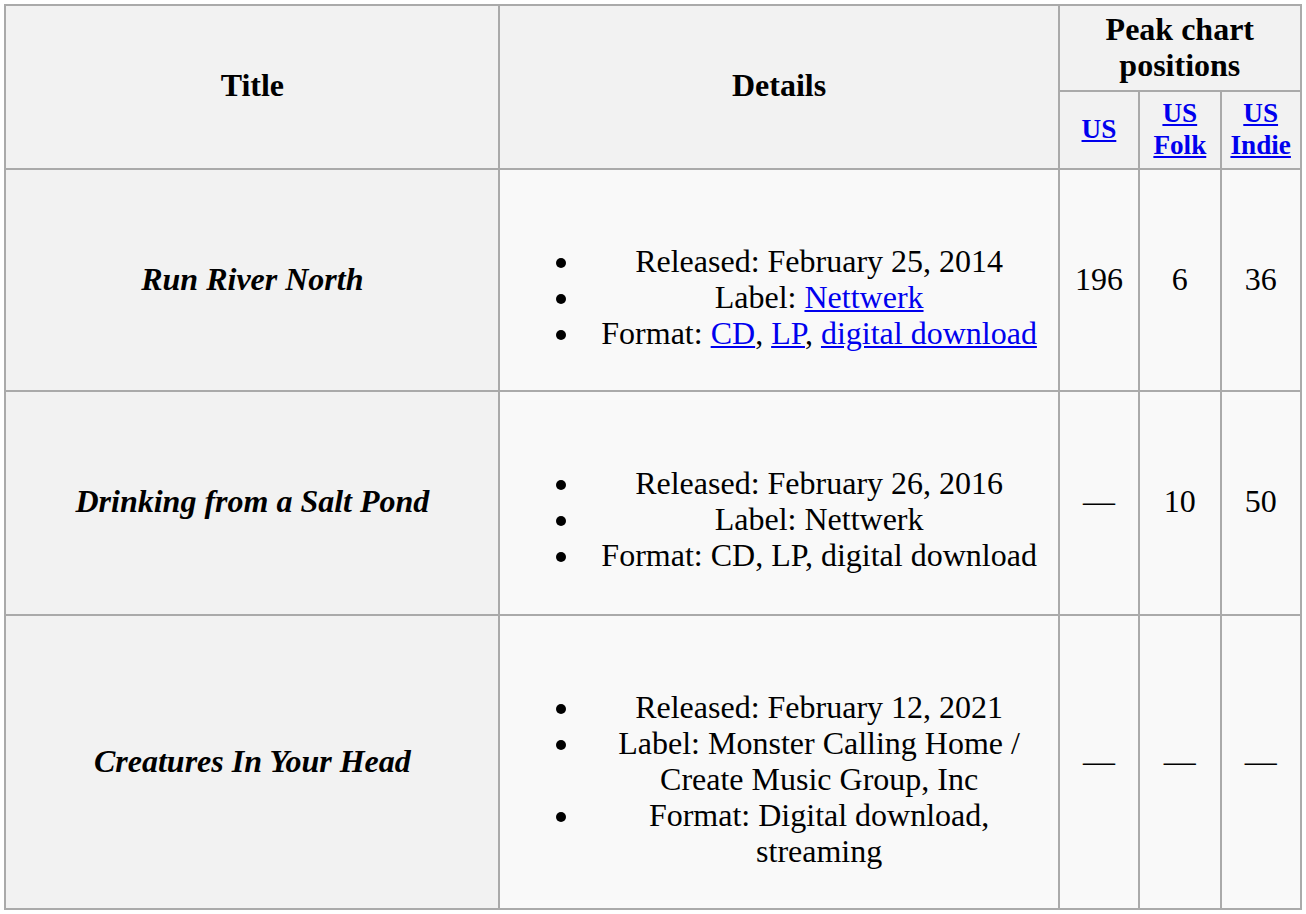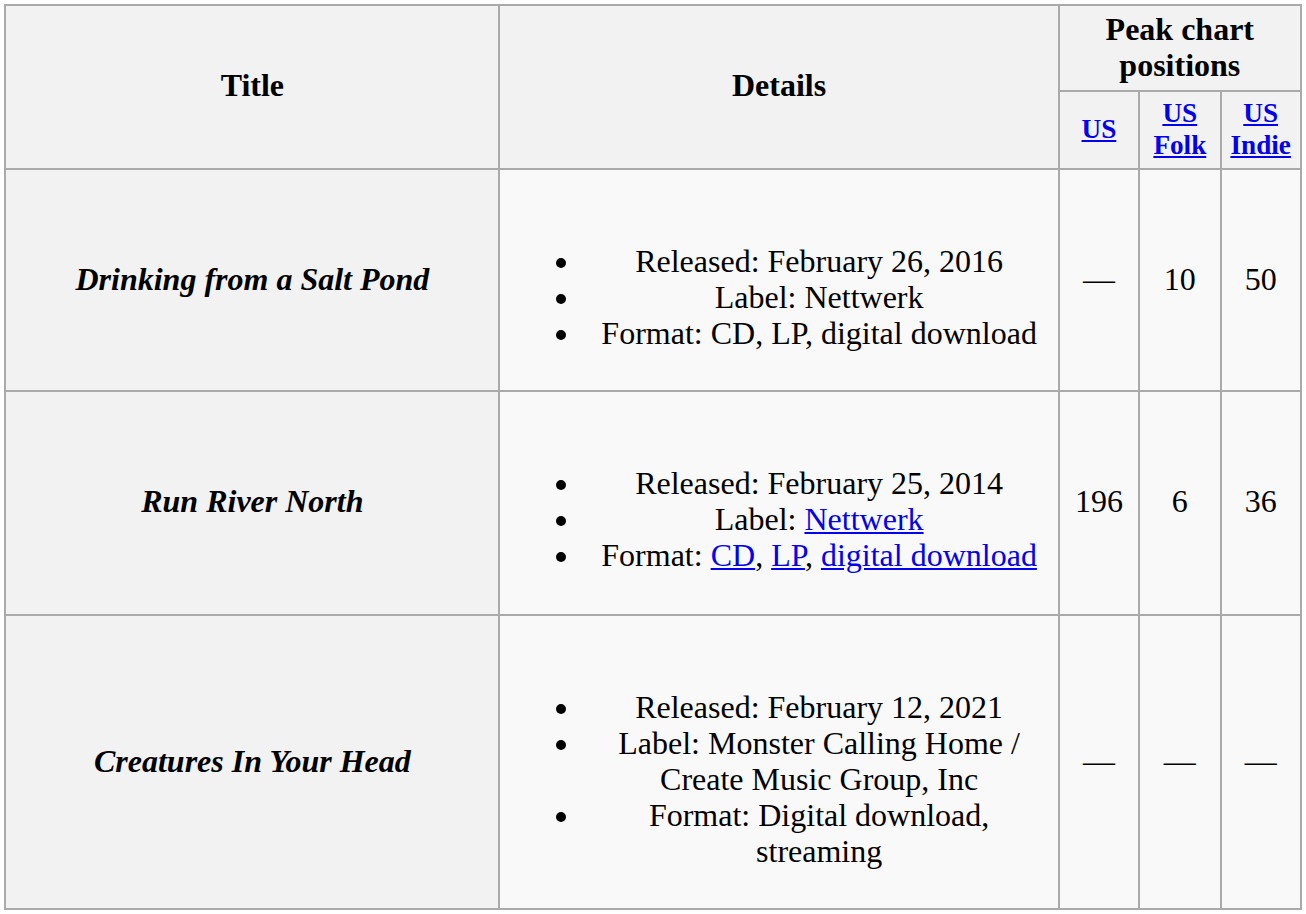rows swapped: Run River North <-> Drinking from a Salt Pond
